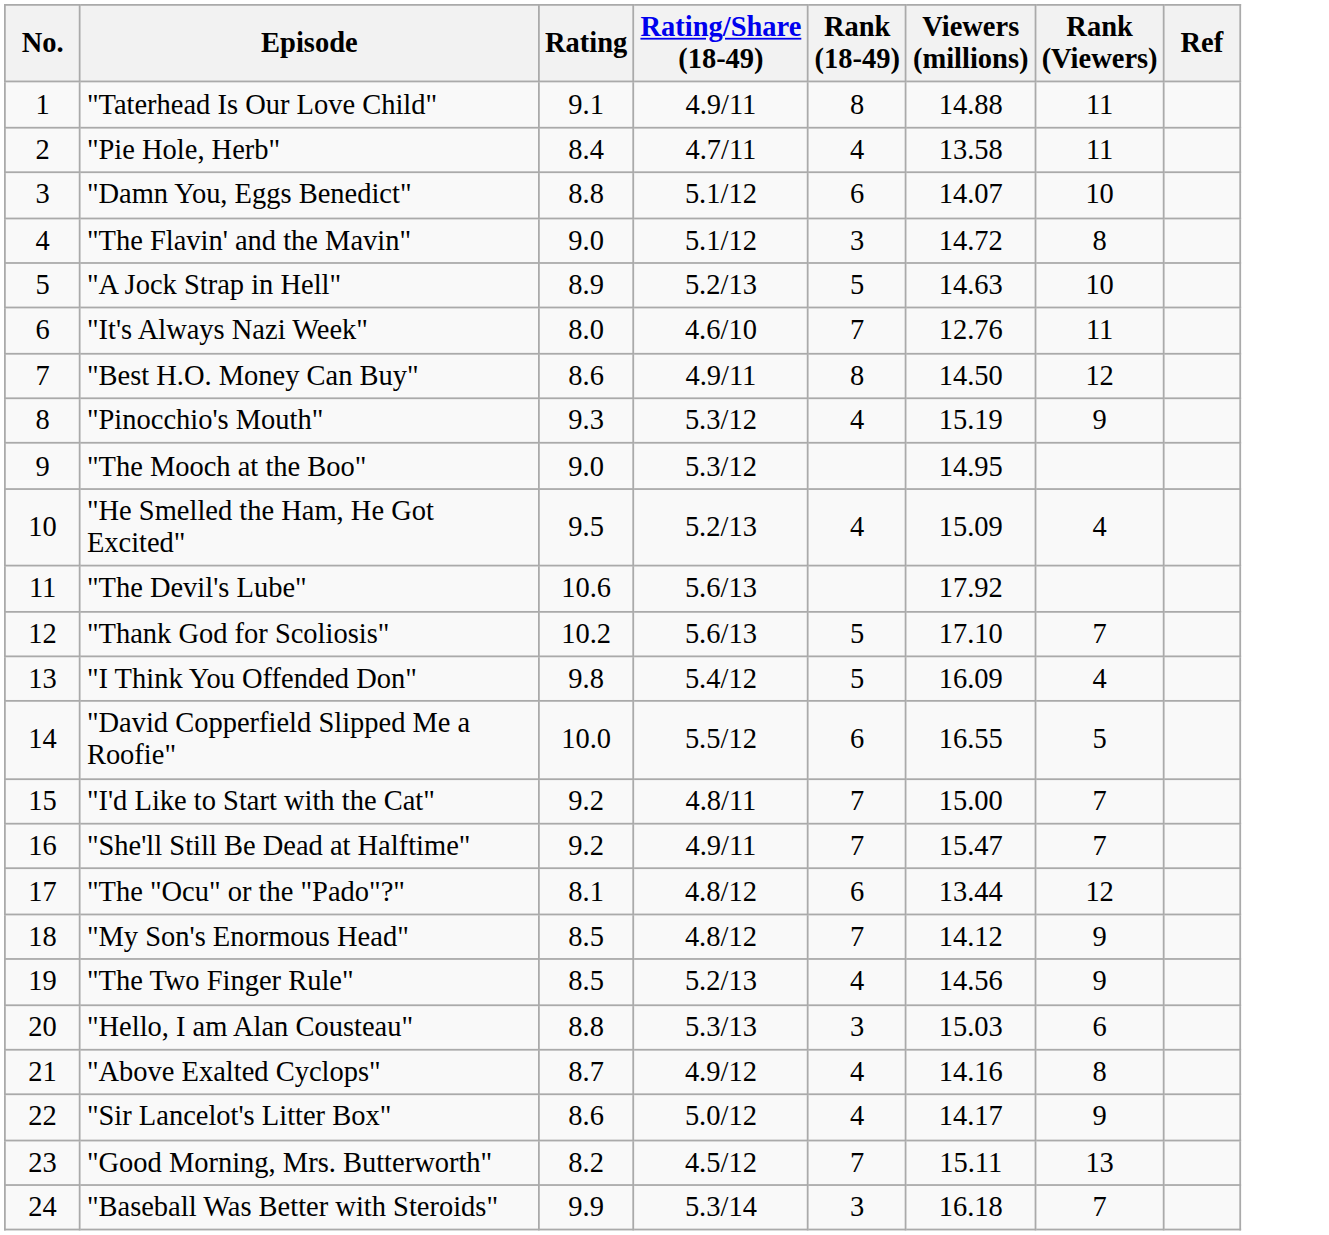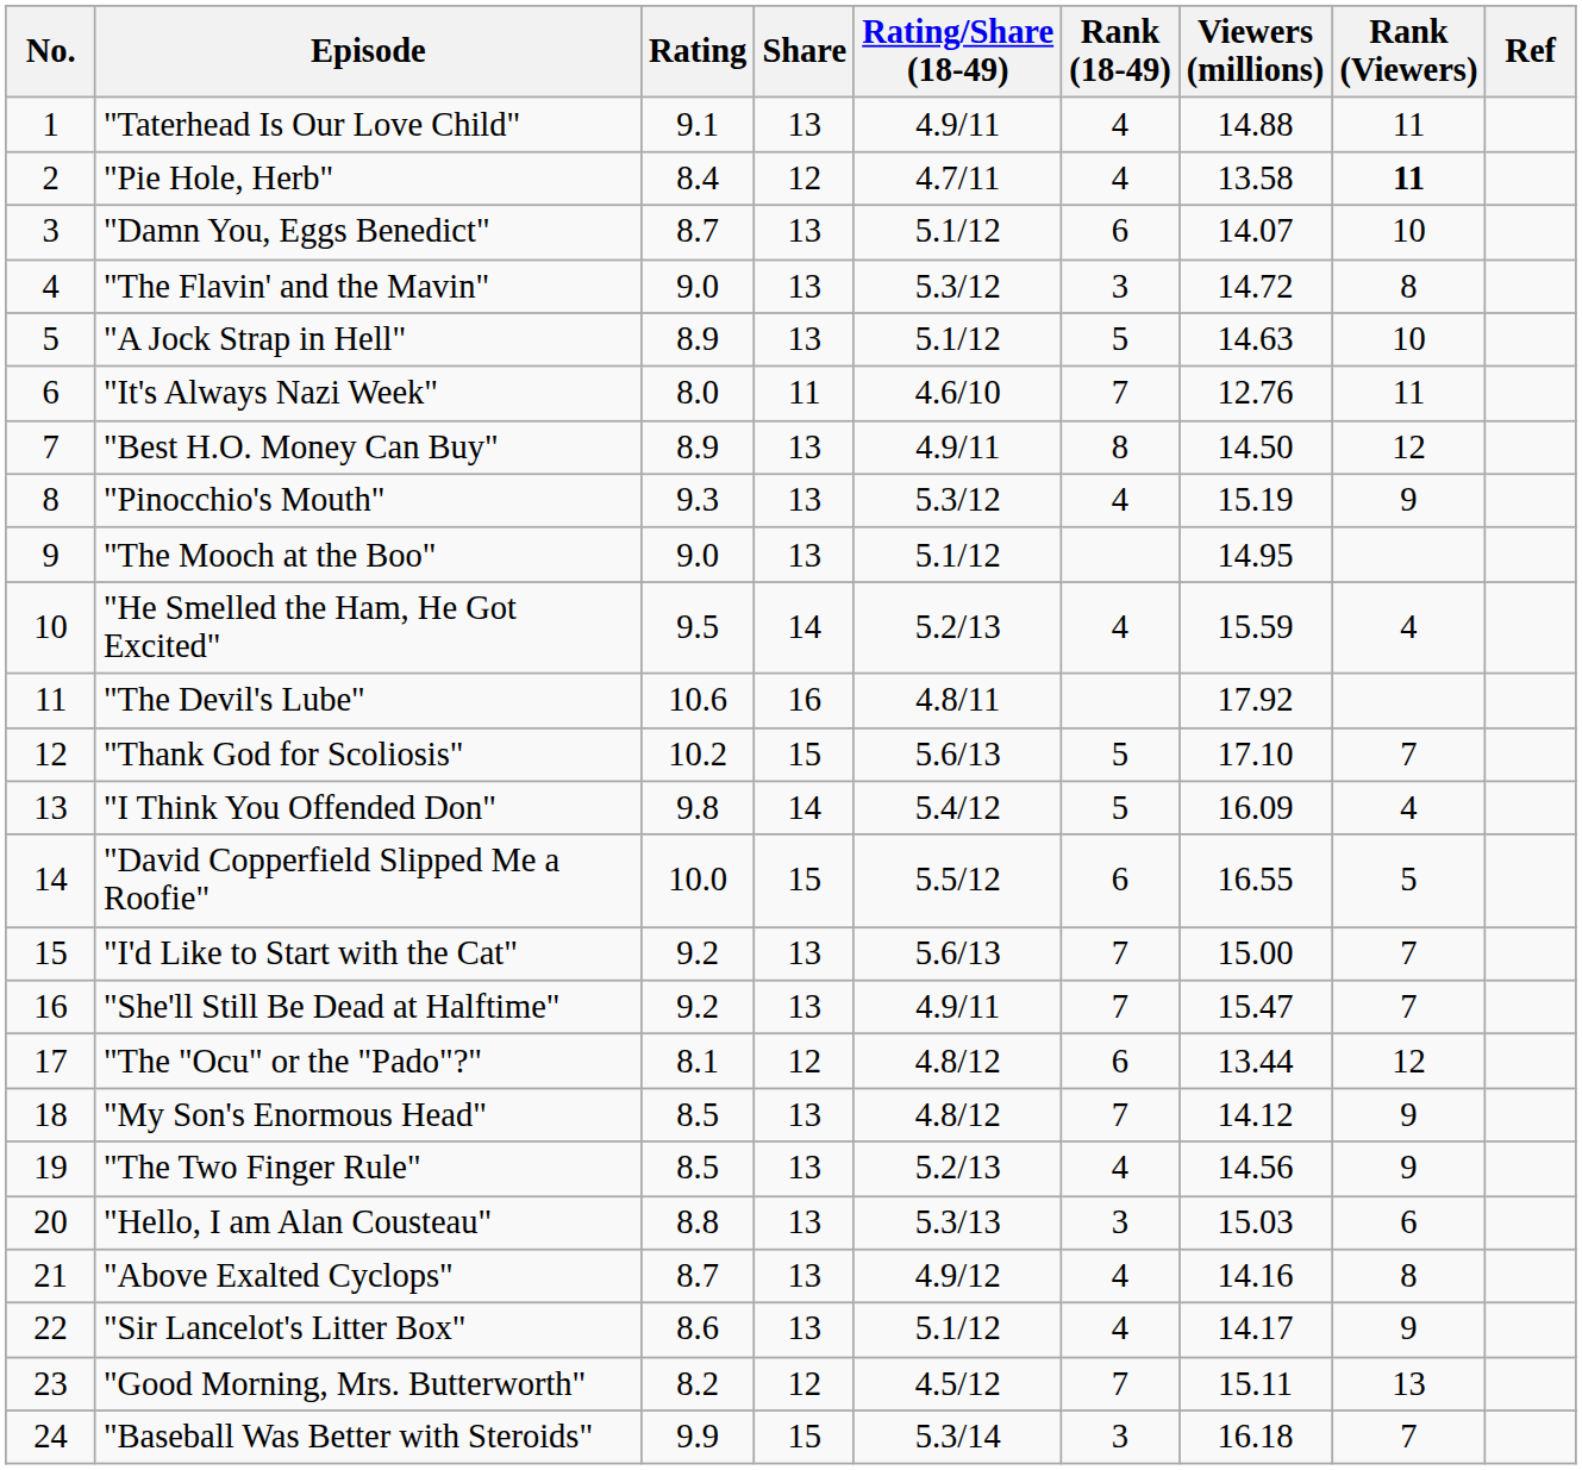+ column: Share | 13 | 12 | 13 | 13 | 13 | 11 | 13 | 13 | 13 | 14 | 16 | 15 | 14 | 15 | 13 | 13 | 12 | 13 | 13 | 13 | 13 | 13 | 12 | 15
"Taterhead Is Our Love Child" | Rank (18-49): 8 -> 4
"Pie Hole, Herb" | Rank (Viewers): normal -> bold
"Damn You, Eggs Benedict" | Rating: 8.8 -> 8.7
"The Flavin' and the Mavin" | Rating/Share (18-49): 5.1/12 -> 5.3/12
"A Jock Strap in Hell" | Rating/Share (18-49): 5.2/13 -> 5.1/12
"Best H.O. Money Can Buy" | Rating: 8.6 -> 8.9
"The Mooch at the Boo" | Rating/Share (18-49): 5.3/12 -> 5.1/12
"He Smelled the Ham, He Got Excited" | Viewers (millions): 15.09 -> 15.59
"The Devil's Lube" | Rating/Share (18-49): 5.6/13 -> 4.8/11
"I'd Like to Start with the Cat" | Rating/Share (18-49): 4.8/11 -> 5.6/13
"Sir Lancelot's Litter Box" | Rating/Share (18-49): 5.0/12 -> 5.1/12
